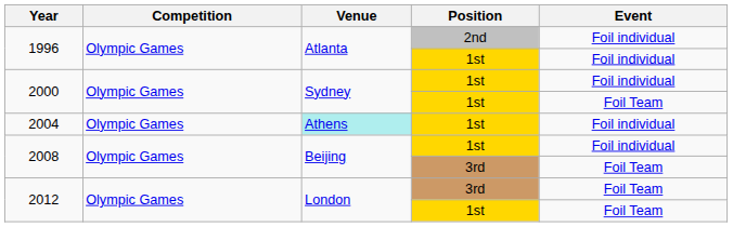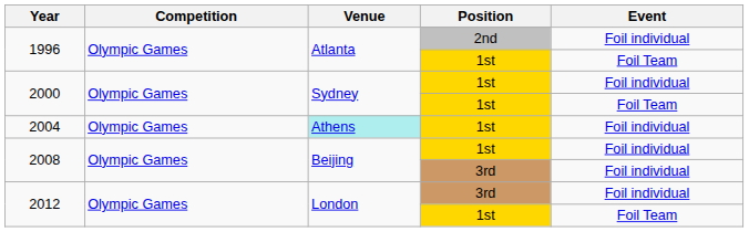1996 / 1st | Event: Foil individual -> Foil Team
2008 / 3rd | Event: Foil Team -> Foil individual
2012 / 3rd | Event: Foil Team -> Foil individual
